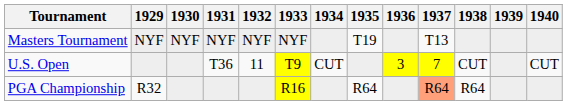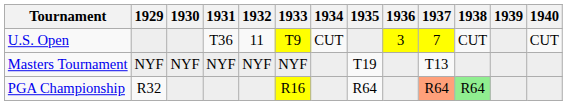rows swapped: Masters Tournament <-> U.S. Open
PGA Championship | 1938: no background -> lightgreen background
